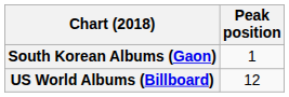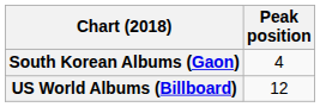South Korean Albums (Gaon) | Peak position: 1 -> 4
